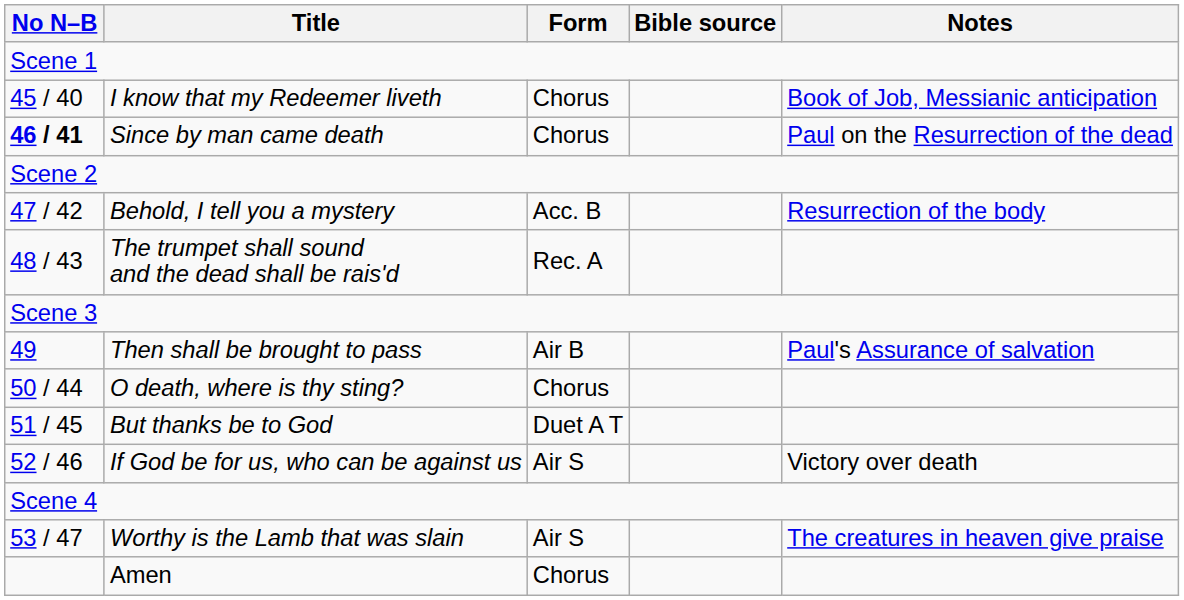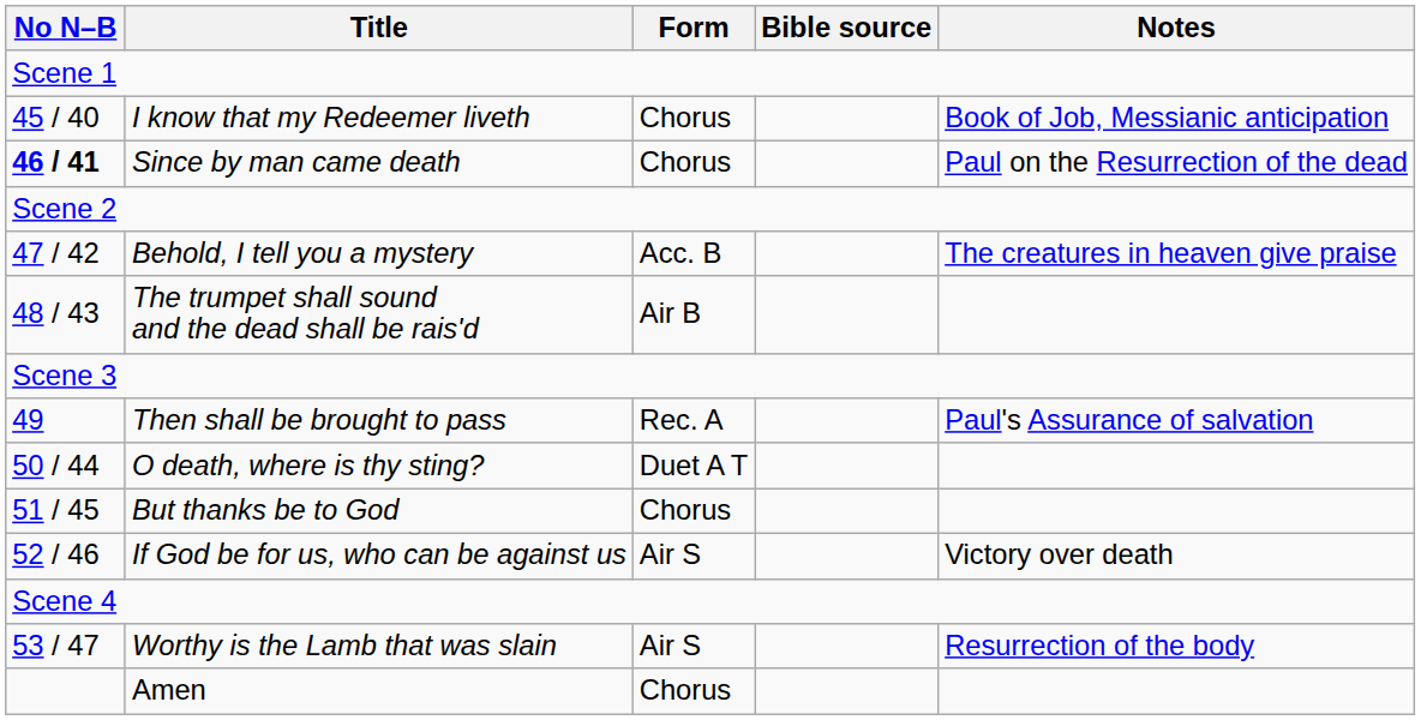Behold, I tell you a mystery | Notes: Resurrection of the body -> The creatures in heaven give praise
The trumpet shall sound and the dead shall be rais'd | Form: Rec. A -> Air B
Then shall be brought to pass | Form: Air B -> Rec. A
O death, where is thy sting? | Form: Chorus -> Duet A T
But thanks be to God | Form: Duet A T -> Chorus
Worthy is the Lamb that was slain | Notes: The creatures in heaven give praise -> Resurrection of the body
